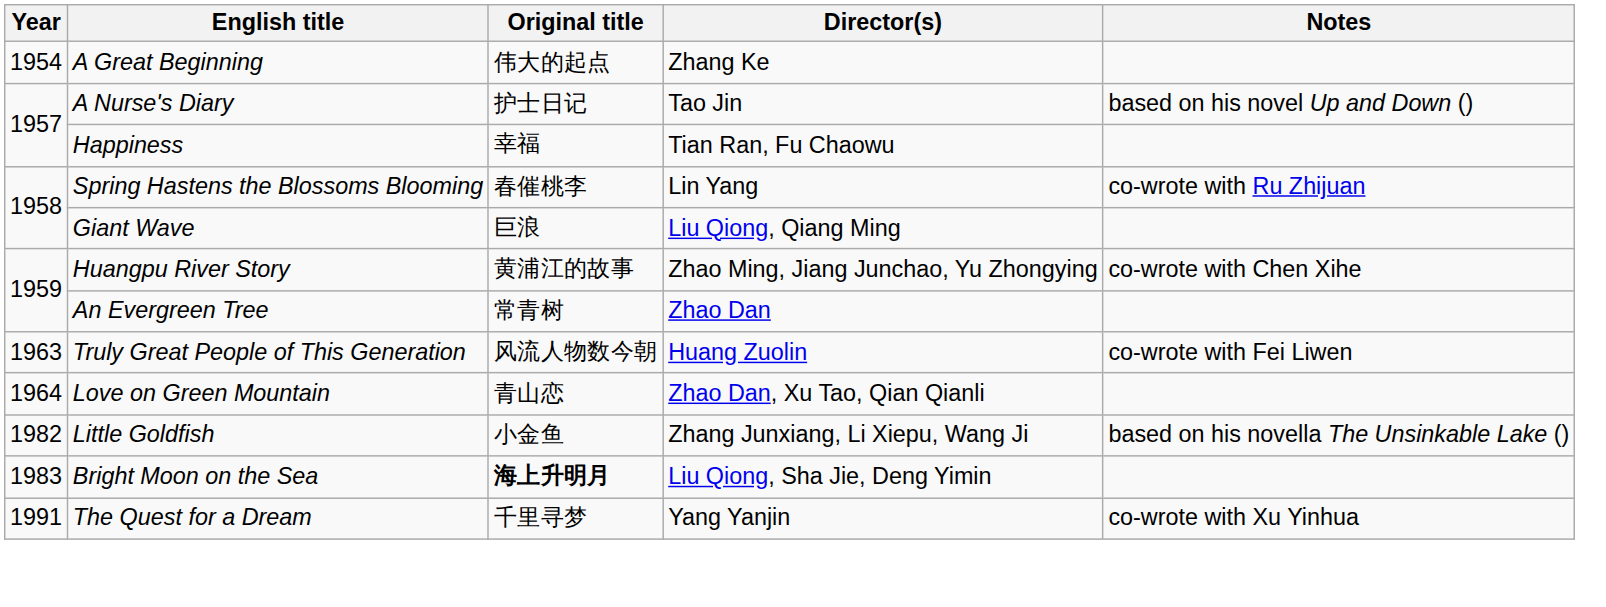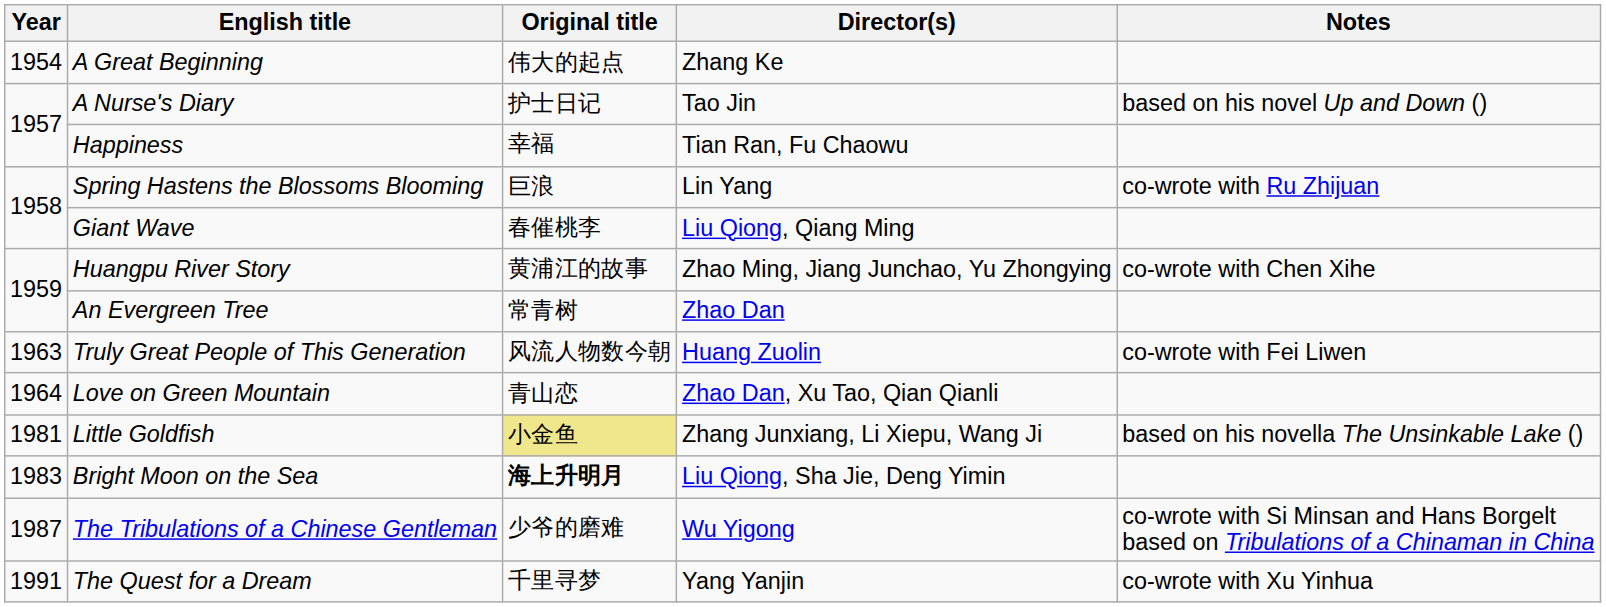Spring Hastens the Blossoms Blooming | Original title: 春催桃李 -> 巨浪
Giant Wave | Original title: 巨浪 -> 春催桃李
Little Goldfish | Year: 1982 -> 1981
Little Goldfish | Original title: no background -> khaki background
+ row: 1987 | The Tribulations of a Chinese Gentleman | 少爷的磨难 | Wu Yigong | co-wrote with Si Minsan and Hans Borgelt based on Tribulations of a Chinaman in China
